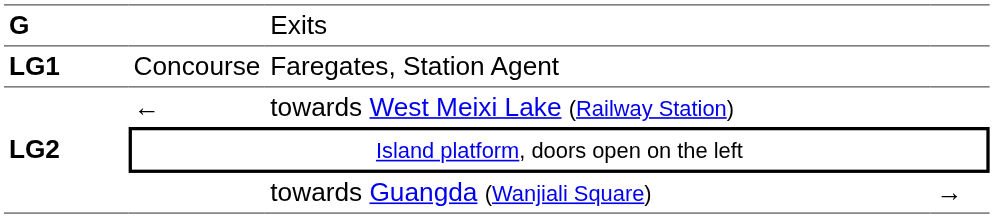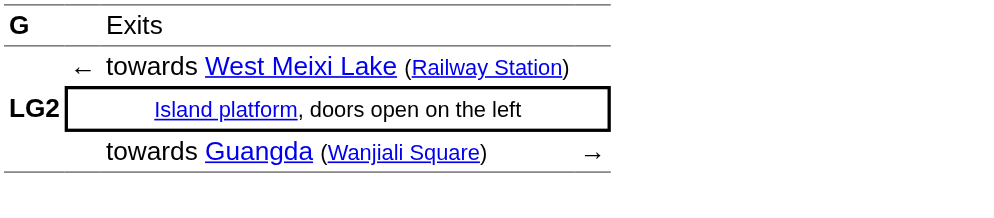- row: LG1 | Concourse | Faregates, Station Agent
